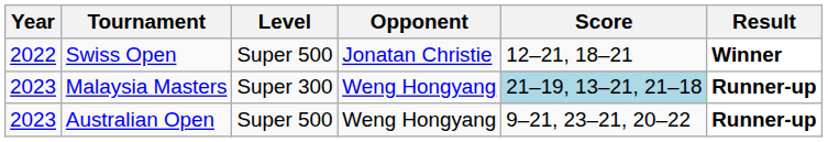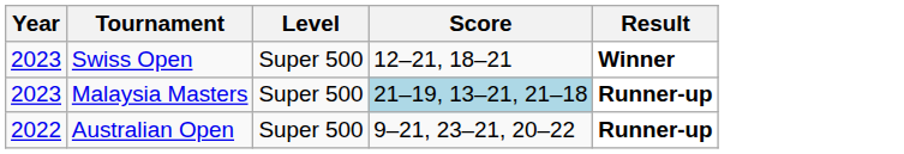- column: Opponent | Jonatan Christie | Weng Hongyang | Weng Hongyang
Swiss Open | Year: 2022 -> 2023
Malaysia Masters | Level: Super 300 -> Super 500
Australian Open | Year: 2023 -> 2022
